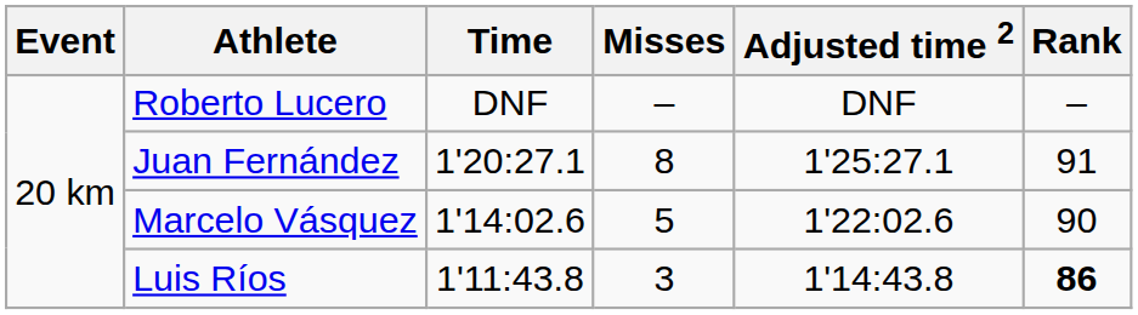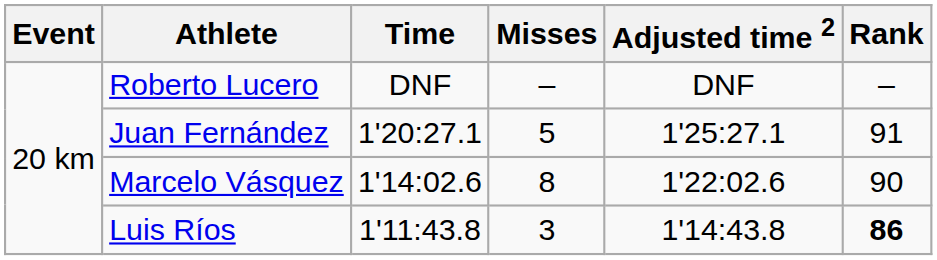Juan Fernández | Misses: 8 -> 5
Marcelo Vásquez | Misses: 5 -> 8
